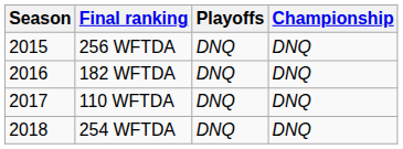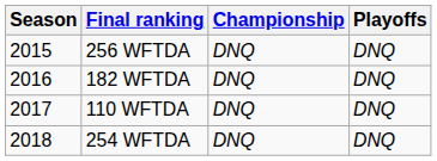columns swapped: Playoffs <-> Championship
